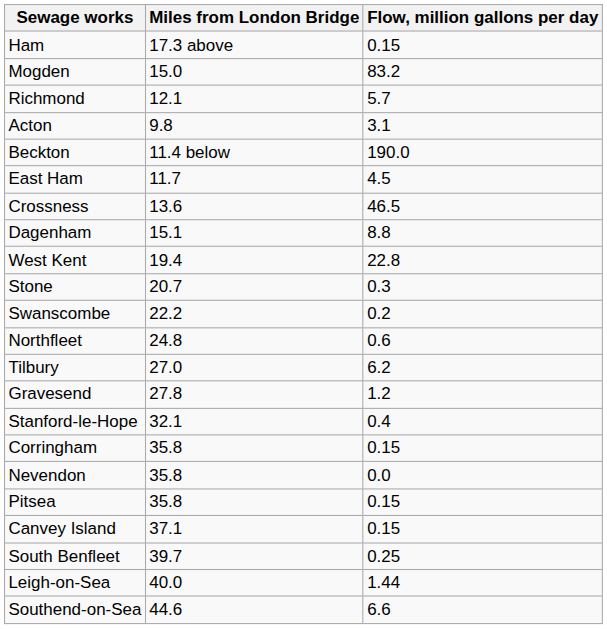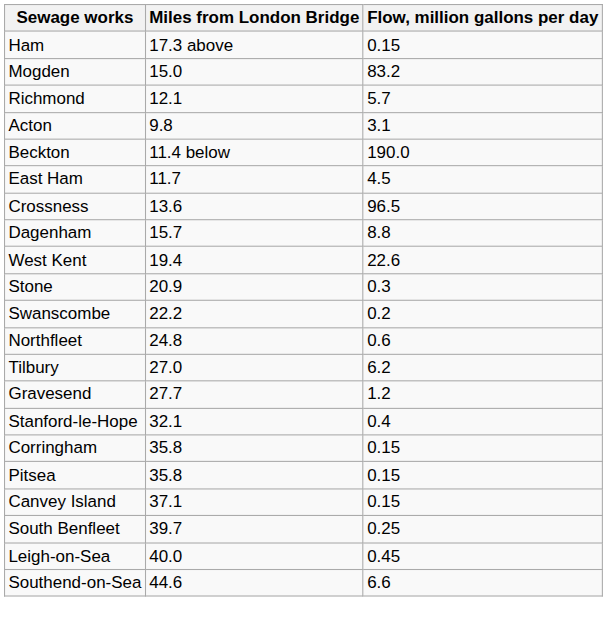Crossness | Flow, million gallons per day: 46.5 -> 96.5
Dagenham | Miles from London Bridge: 15.1 -> 15.7
West Kent | Flow, million gallons per day: 22.8 -> 22.6
Stone | Miles from London Bridge: 20.7 -> 20.9
Gravesend | Miles from London Bridge: 27.8 -> 27.7
- row: Nevendon | 35.8 | 0.0
Leigh-on-Sea | Flow, million gallons per day: 1.44 -> 0.45
